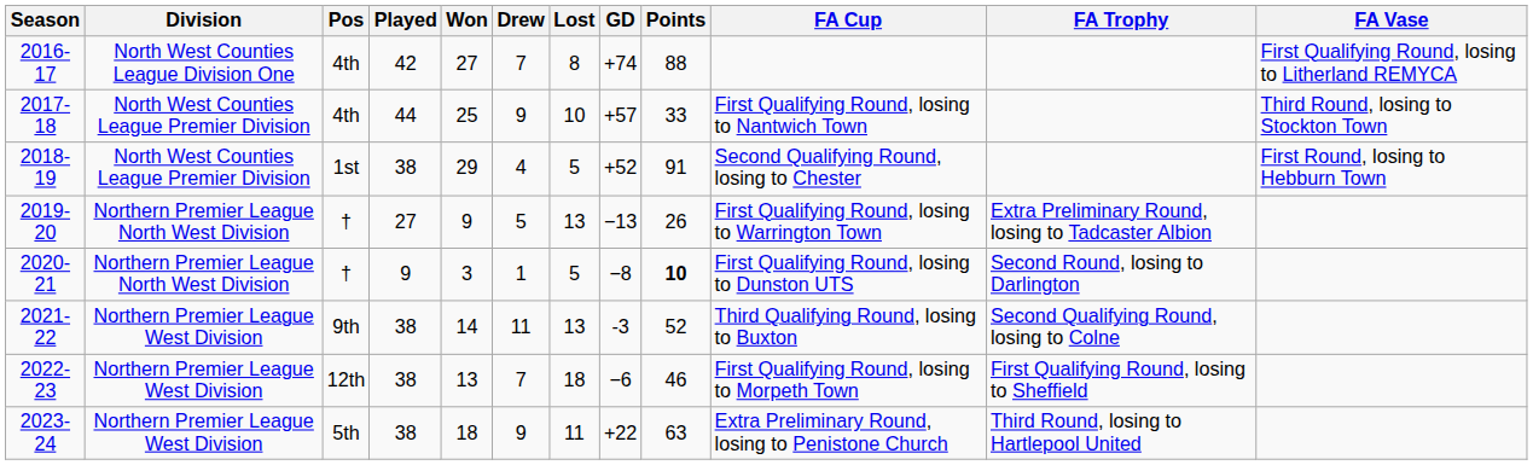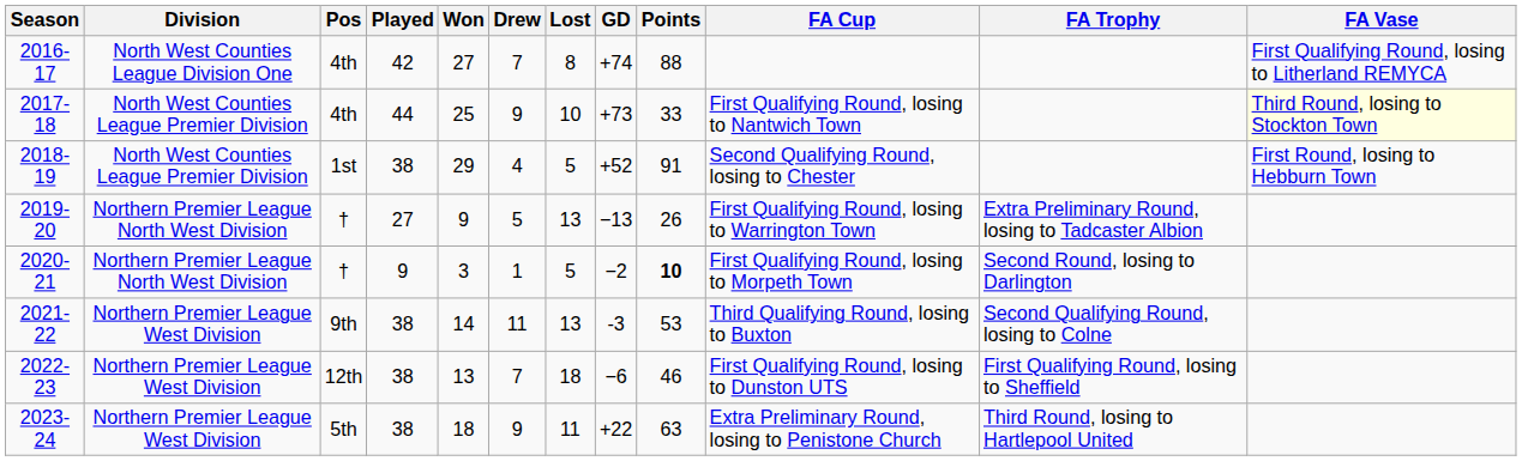2017-18 | GD: +57 -> +73
2017-18 | FA Vase: no background -> lightyellow background
2020-21 | GD: −8 -> −2
2020-21 | FA Cup: First Qualifying Round, losing to Dunston UTS -> First Qualifying Round, losing to Morpeth Town
2021-22 | Points: 52 -> 53
2022-23 | FA Cup: First Qualifying Round, losing to Morpeth Town -> First Qualifying Round, losing to Dunston UTS
